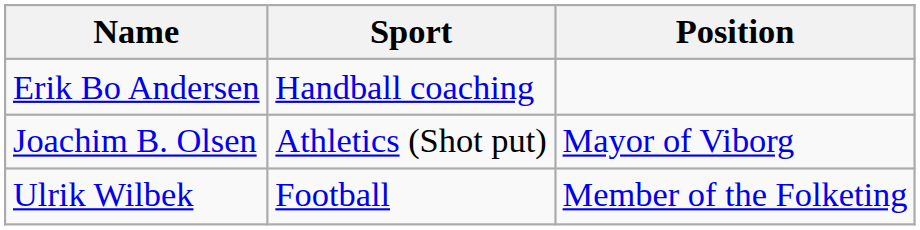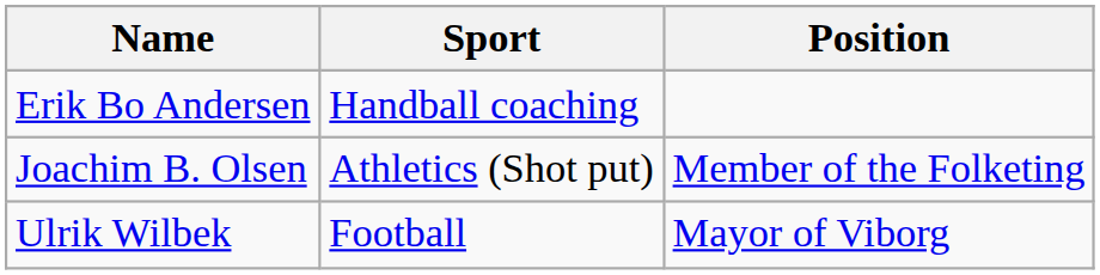Joachim B. Olsen | Position: Mayor of Viborg -> Member of the Folketing
Ulrik Wilbek | Position: Member of the Folketing -> Mayor of Viborg
